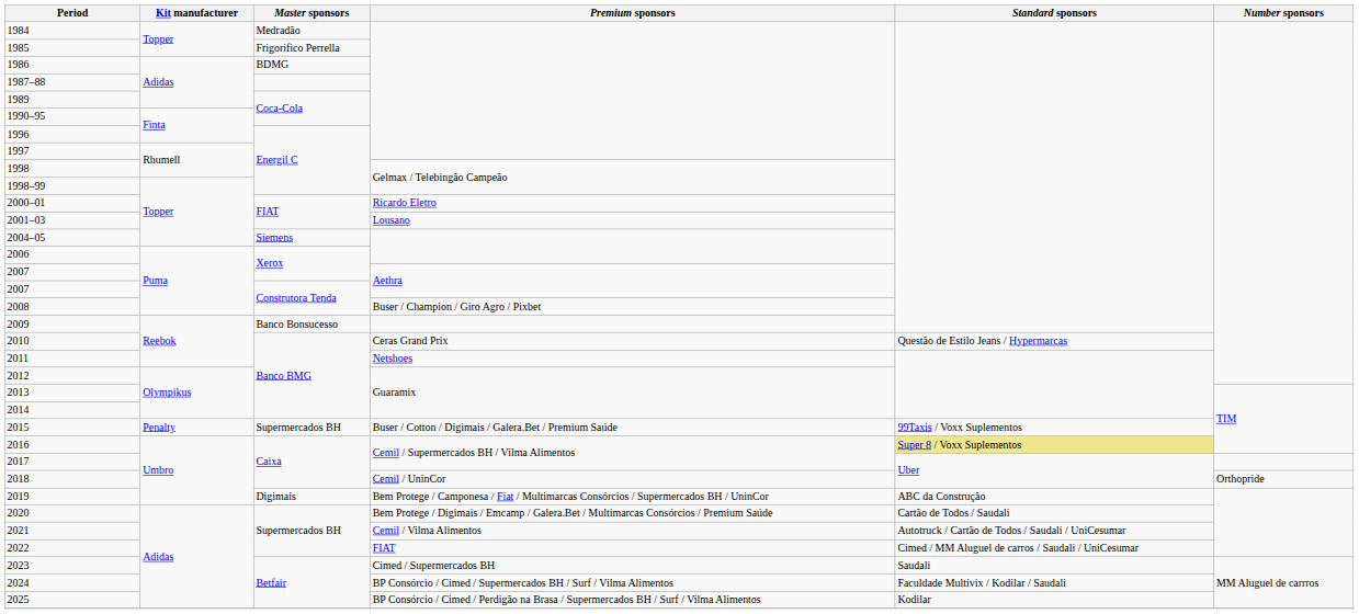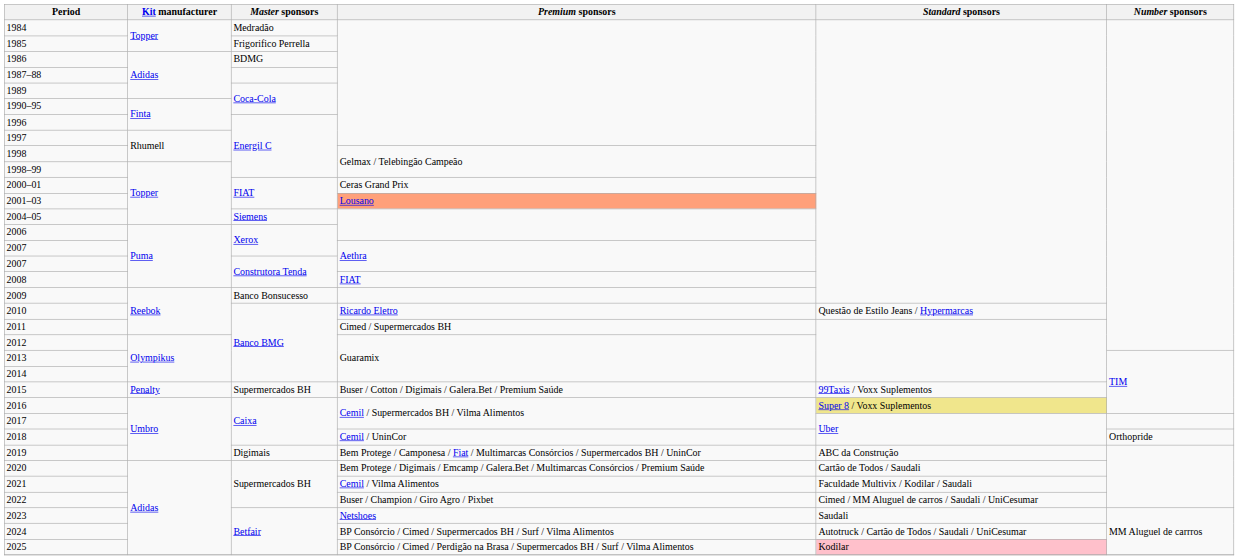2000–01 | Premium sponsors: Ricardo Eletro -> Ceras Grand Prix
2001–03 | Premium sponsors: no background -> lightsalmon background
2008 | Premium sponsors: Buser / Champion / Giro Agro / Pixbet -> FIAT
2010 | Premium sponsors: Ceras Grand Prix -> Ricardo Eletro
2011 | Premium sponsors: Netshoes -> Cimed / Supermercados BH
2021 | Standard sponsors: Autotruck / Cartão de Todos / Saudali / UniCesumar -> Faculdade Multivix / Kodilar / Saudali
2022 | Premium sponsors: FIAT -> Buser / Champion / Giro Agro / Pixbet
2023 | Premium sponsors: Cimed / Supermercados BH -> Netshoes
2024 | Standard sponsors: Faculdade Multivix / Kodilar / Saudali -> Autotruck / Cartão de Todos / Saudali / UniCesumar
2025 | Standard sponsors: no background -> pink background
